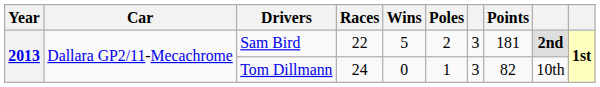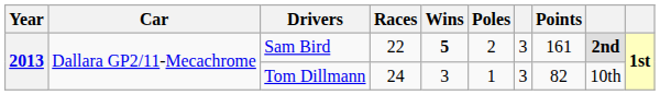Sam Bird | Wins: normal -> bold
Sam Bird | Points: 181 -> 161
Tom Dillmann | Wins: 0 -> 3
